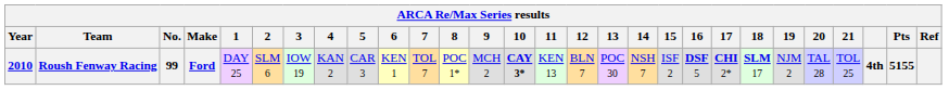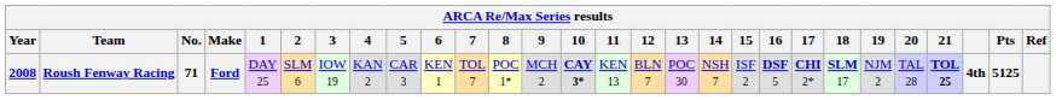Roush Fenway Racing | Year: 2010 -> 2008
Roush Fenway Racing | No.: 99 -> 71
Roush Fenway Racing | 21: normal -> bold
Roush Fenway Racing | Pts: 5155 -> 5125
